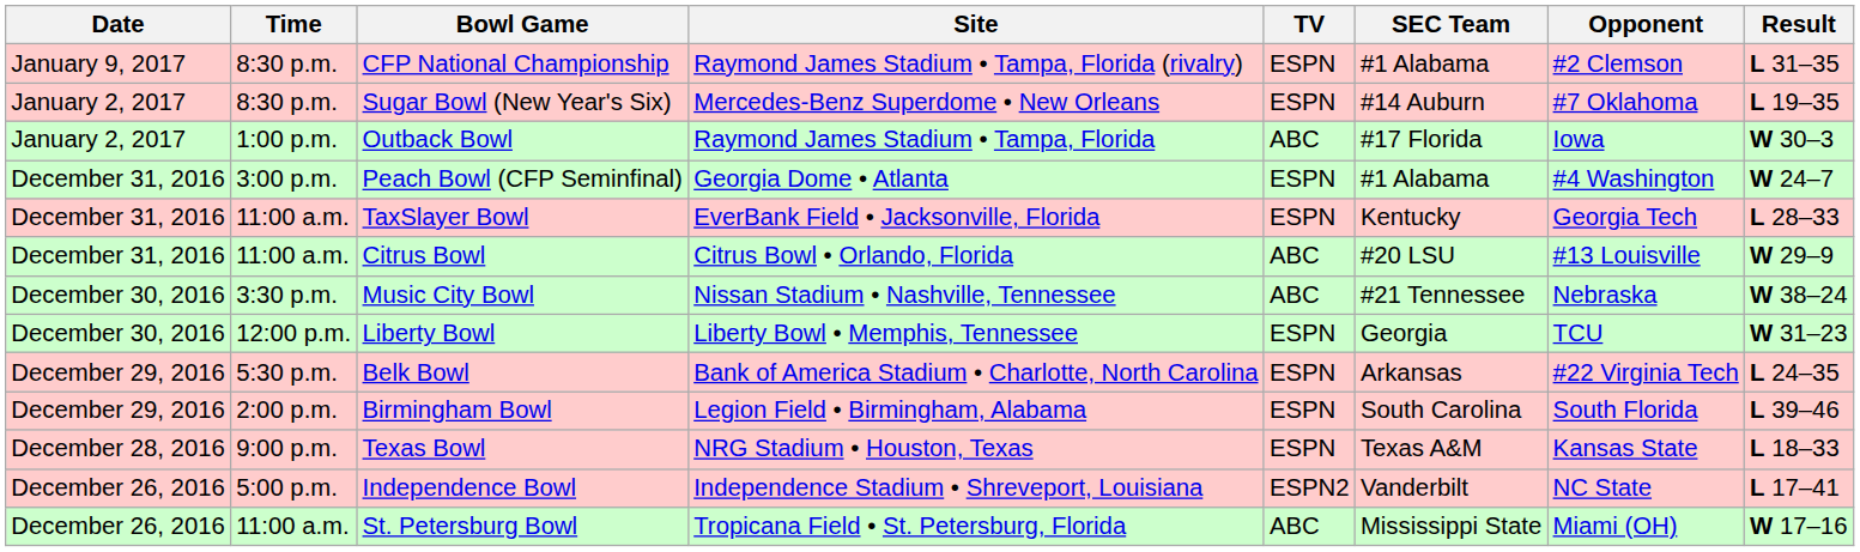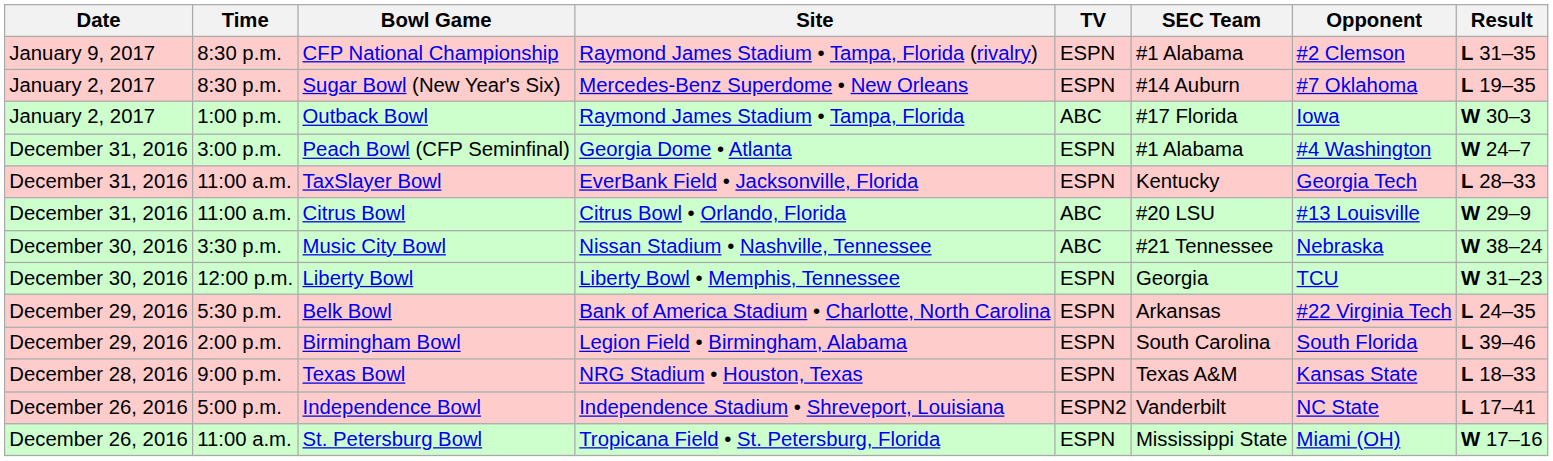St. Petersburg Bowl | TV: ABC -> ESPN
